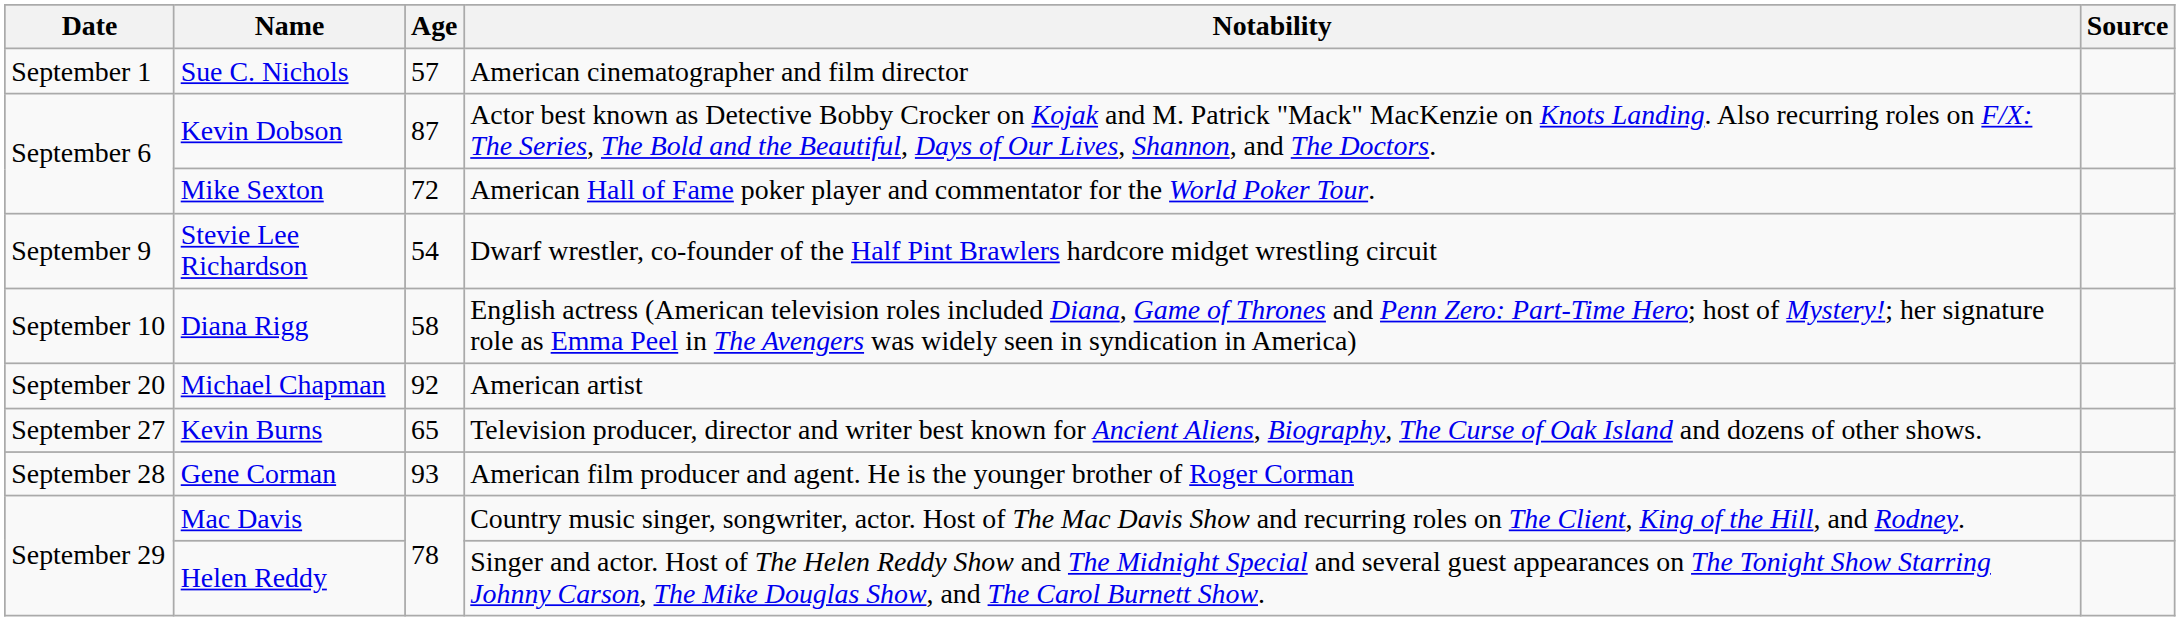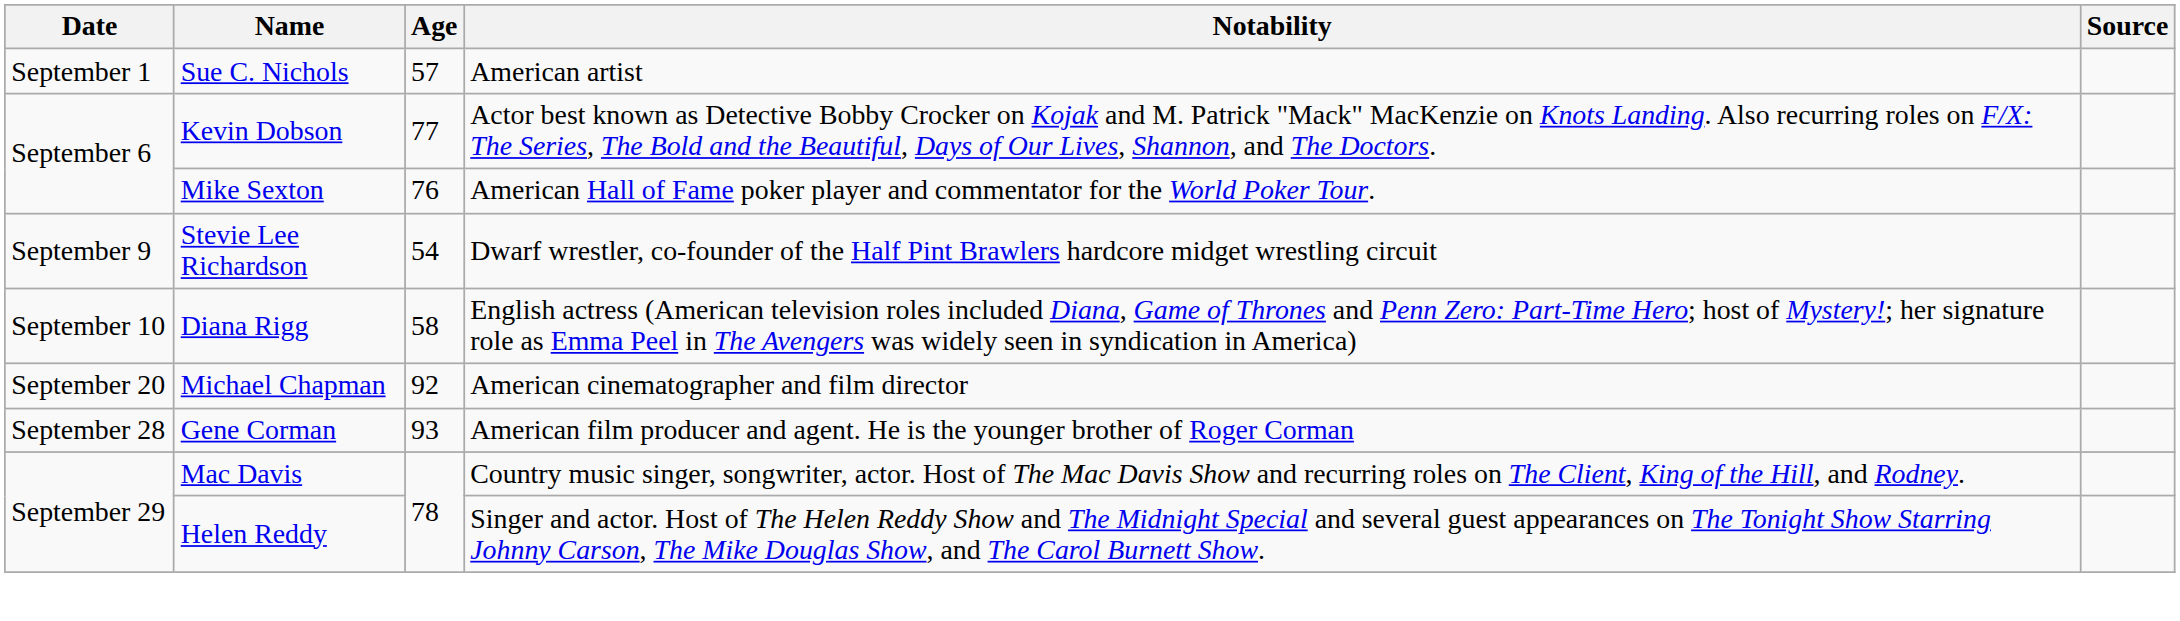Sue C. Nichols | Notability: American cinematographer and film director -> American artist
Kevin Dobson | Age: 87 -> 77
Mike Sexton | Age: 72 -> 76
Michael Chapman | Notability: American artist -> American cinematographer and film director
- row: September 27 | Kevin Burns | 65 | Television producer, director and writer best known for Ancient Aliens, Biography, The Curse of Oak Island and dozens of other shows.
